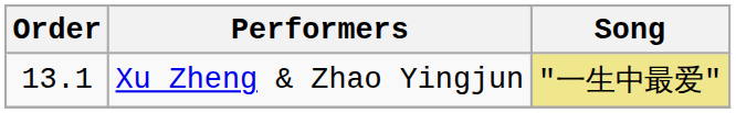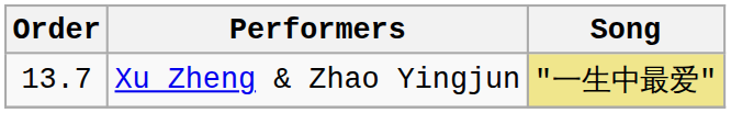Xu Zheng & Zhao Yingjun | Order: 13.1 -> 13.7
